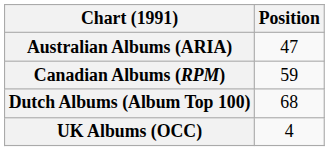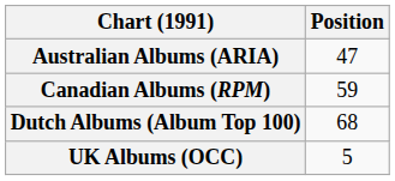UK Albums (OCC) | Position: 4 -> 5
